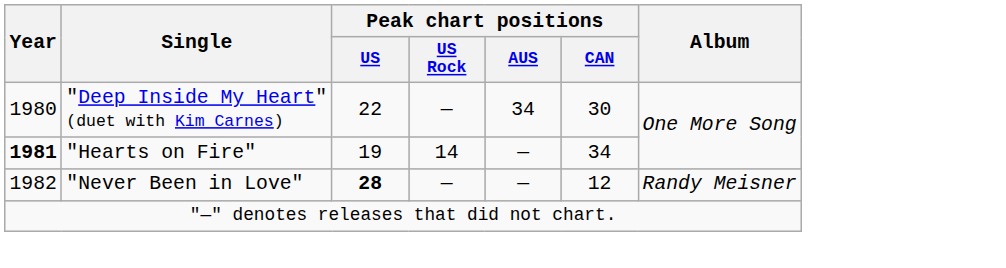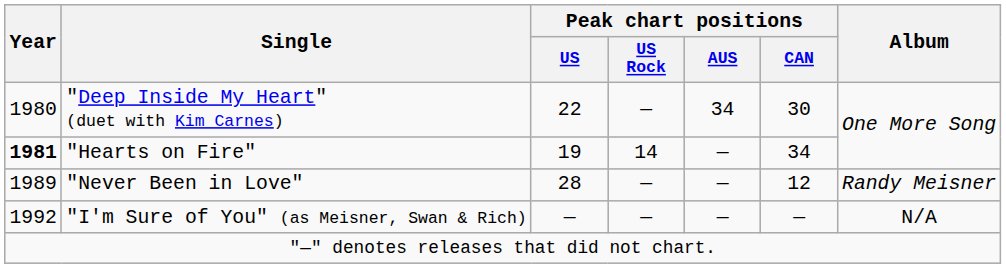"Never Been in Love" | Year: 1982 -> 1989
"Never Been in Love" | Peak chart positions / US: bold -> normal
+ row: 1992 | "I'm Sure of You" (as Meisner, Swan & Rich) | — | — | — | — | N/A
